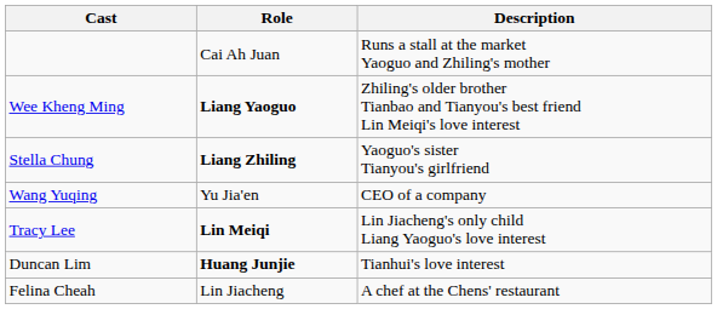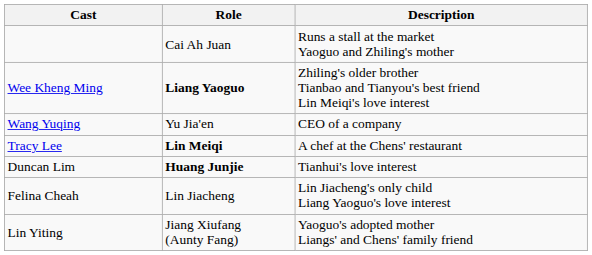- row: Stella Chung | Liang Zhiling | Yaoguo's sister Tianyou's girlfriend
Tracy Lee | Description: Lin Jiacheng's only child Liang Yaoguo's love interest -> A chef at the Chens' restaurant
Felina Cheah | Description: A chef at the Chens' restaurant -> Lin Jiacheng's only child Liang Yaoguo's love interest
+ row: Lin Yiting | Jiang Xiufang (Aunty Fang) | Yaoguo's adopted mother Liangs' and Chens' family friend
